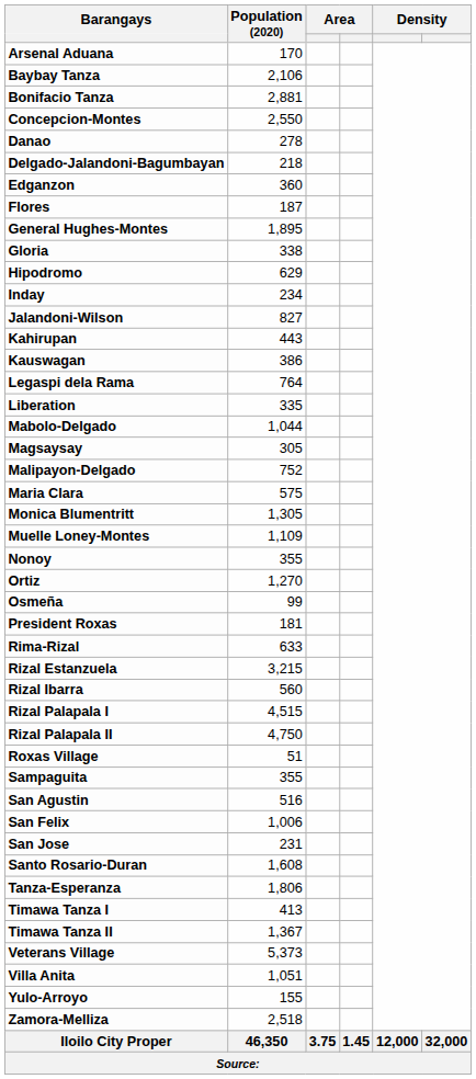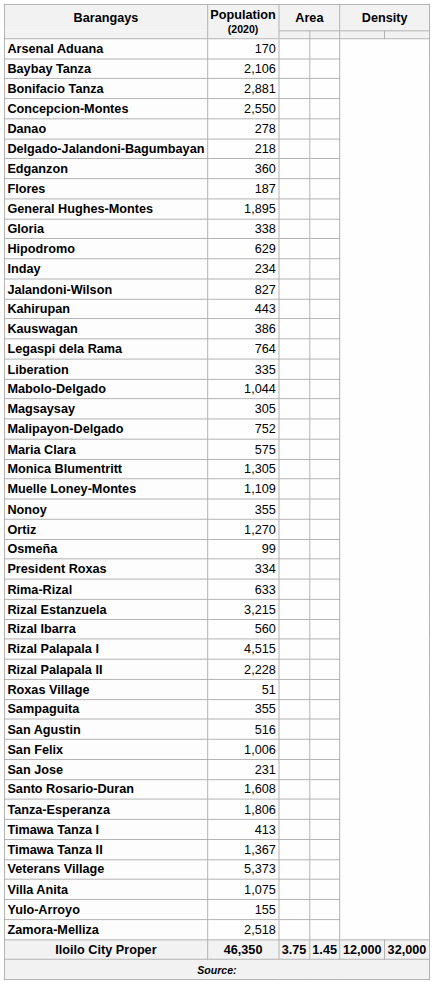President Roxas | Population (2020): 181 -> 334
Rizal Palapala II | Population (2020): 4,750 -> 2,228
Villa Anita | Population (2020): 1,051 -> 1,075
